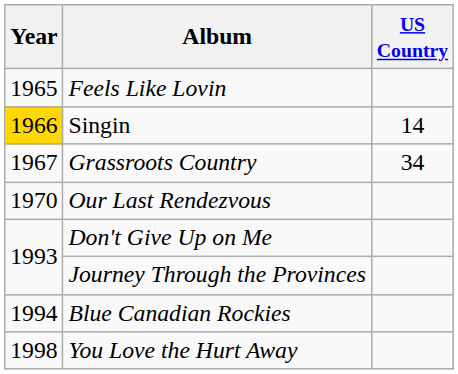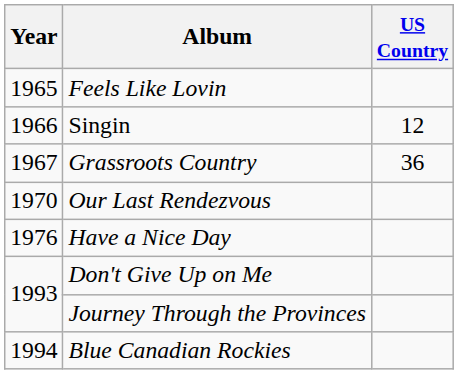Singin | Year: gold background -> no background
Singin | US Country: 14 -> 12
Grassroots Country | US Country: 34 -> 36
+ row: 1976 | Have a Nice Day
- row: 1998 | You Love the Hurt Away
